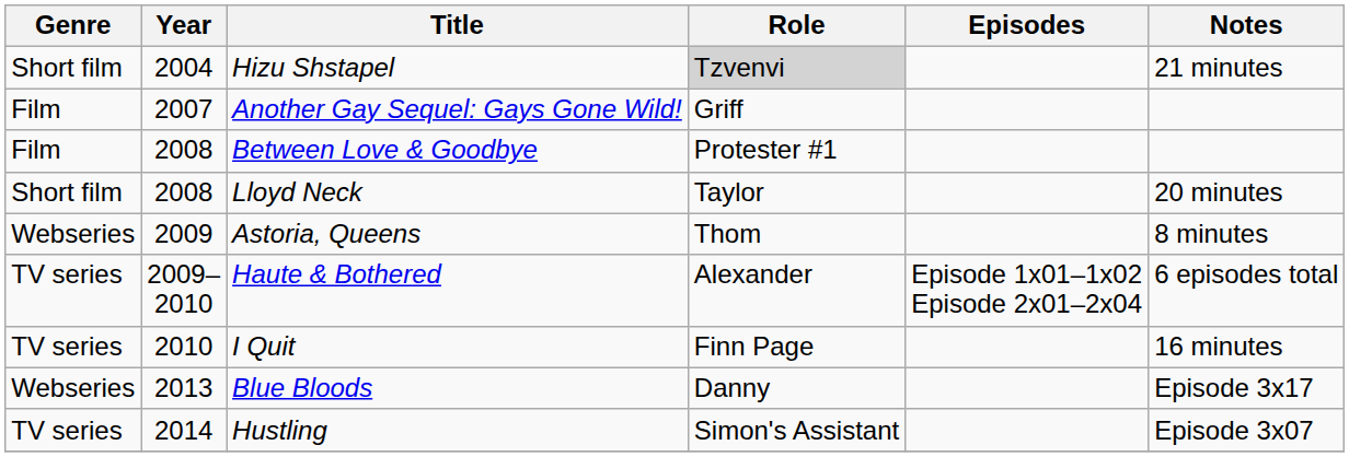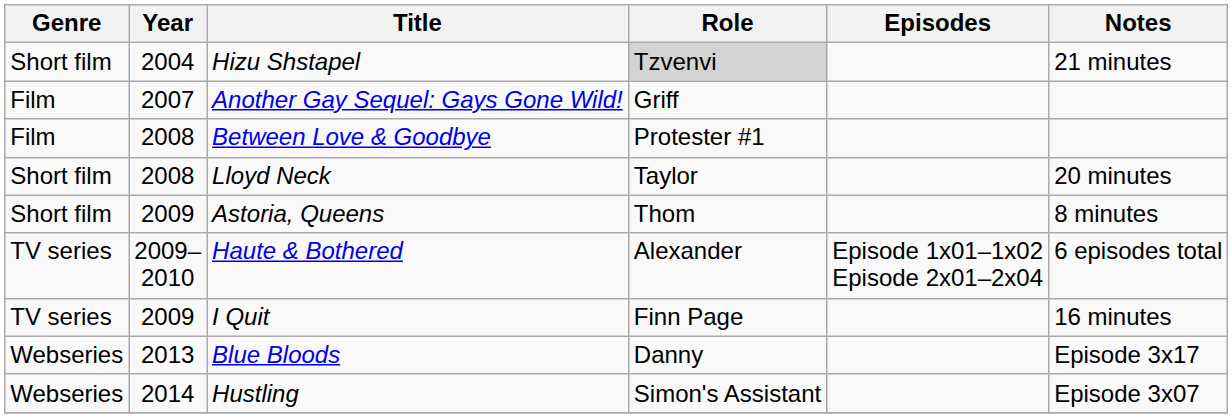Astoria, Queens | Genre: Webseries -> Short film
I Quit | Year: 2010 -> 2009
Hustling | Genre: TV series -> Webseries
